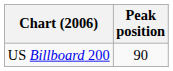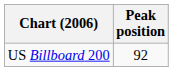US Billboard 200 | Peak position: 90 -> 92
